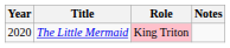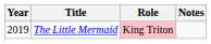The Little Mermaid | Year: 2020 -> 2019
